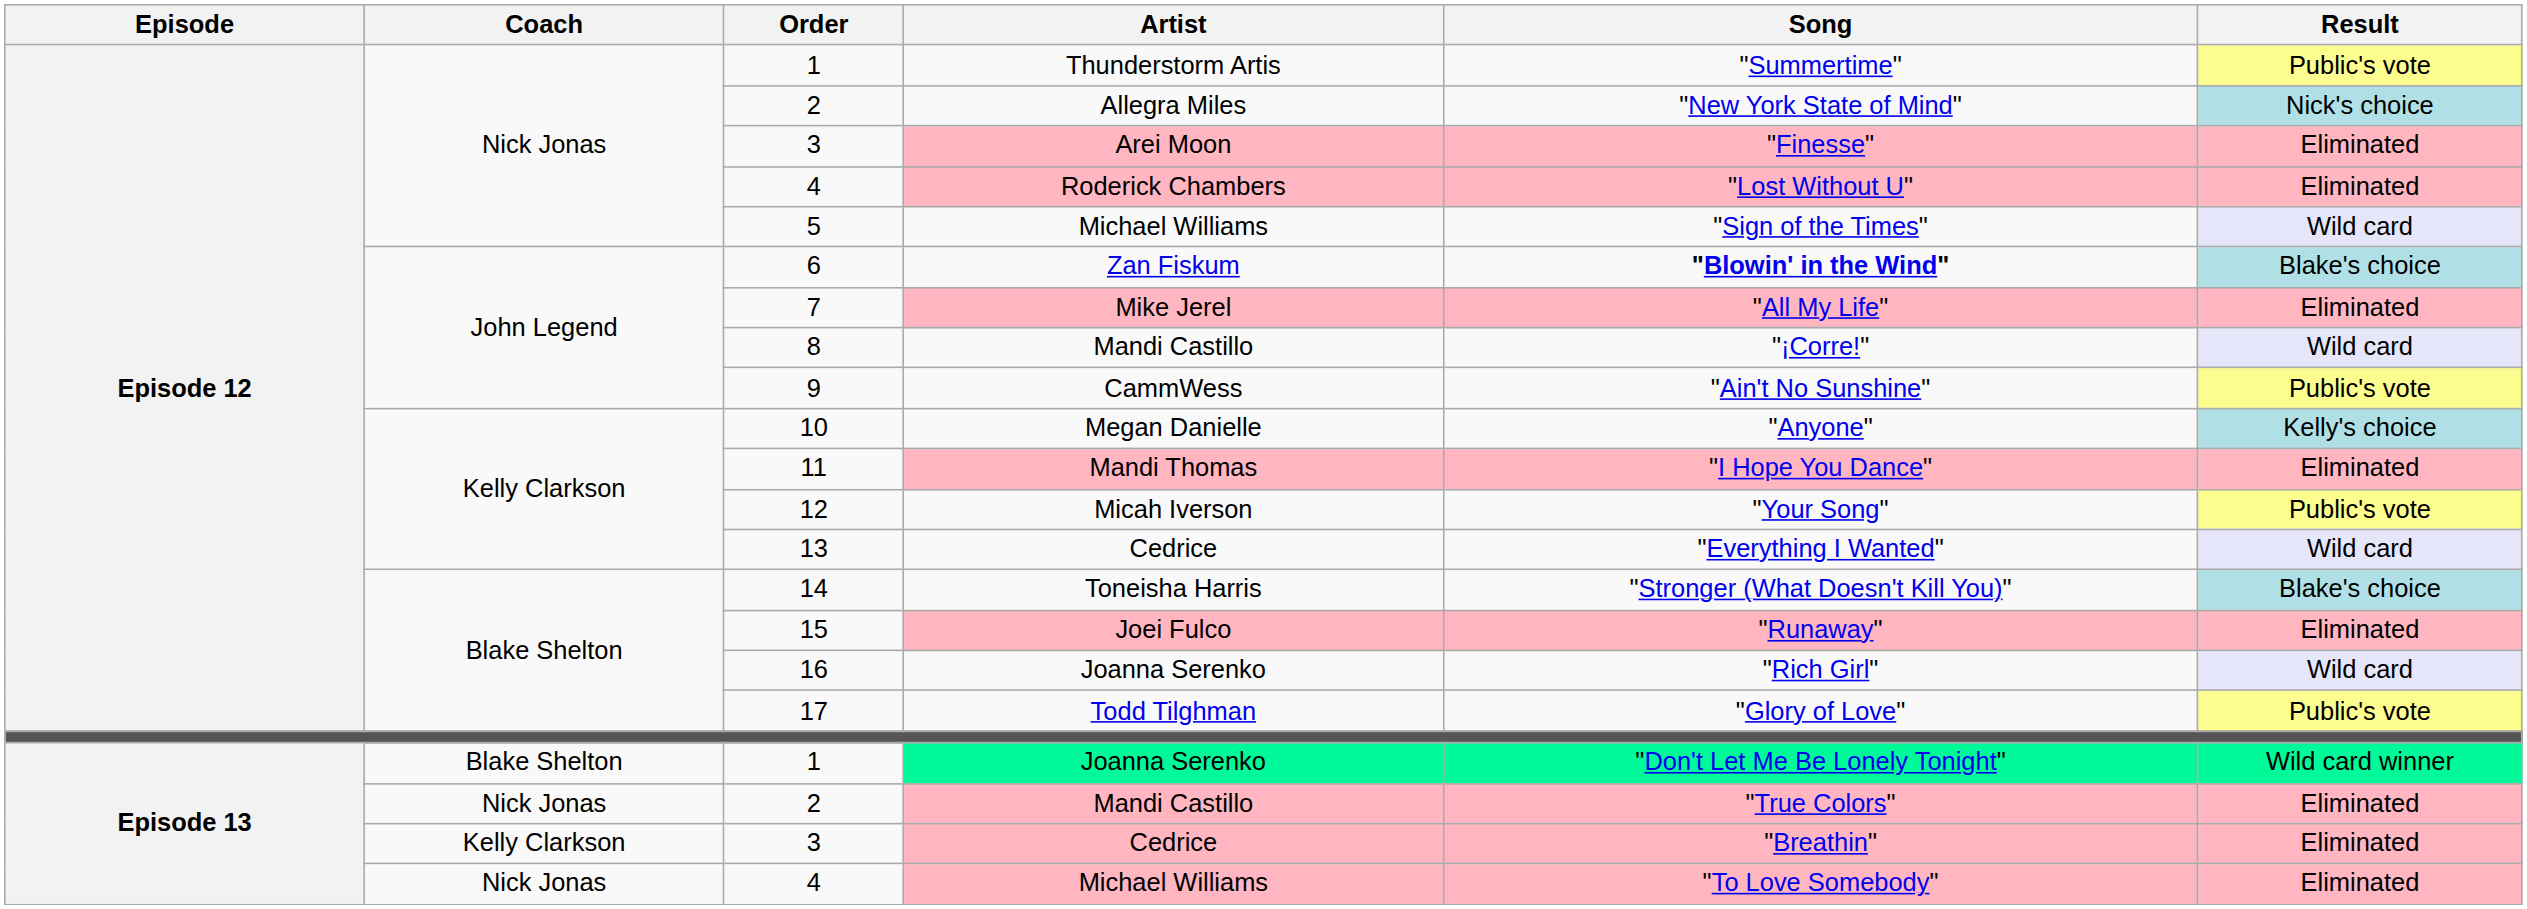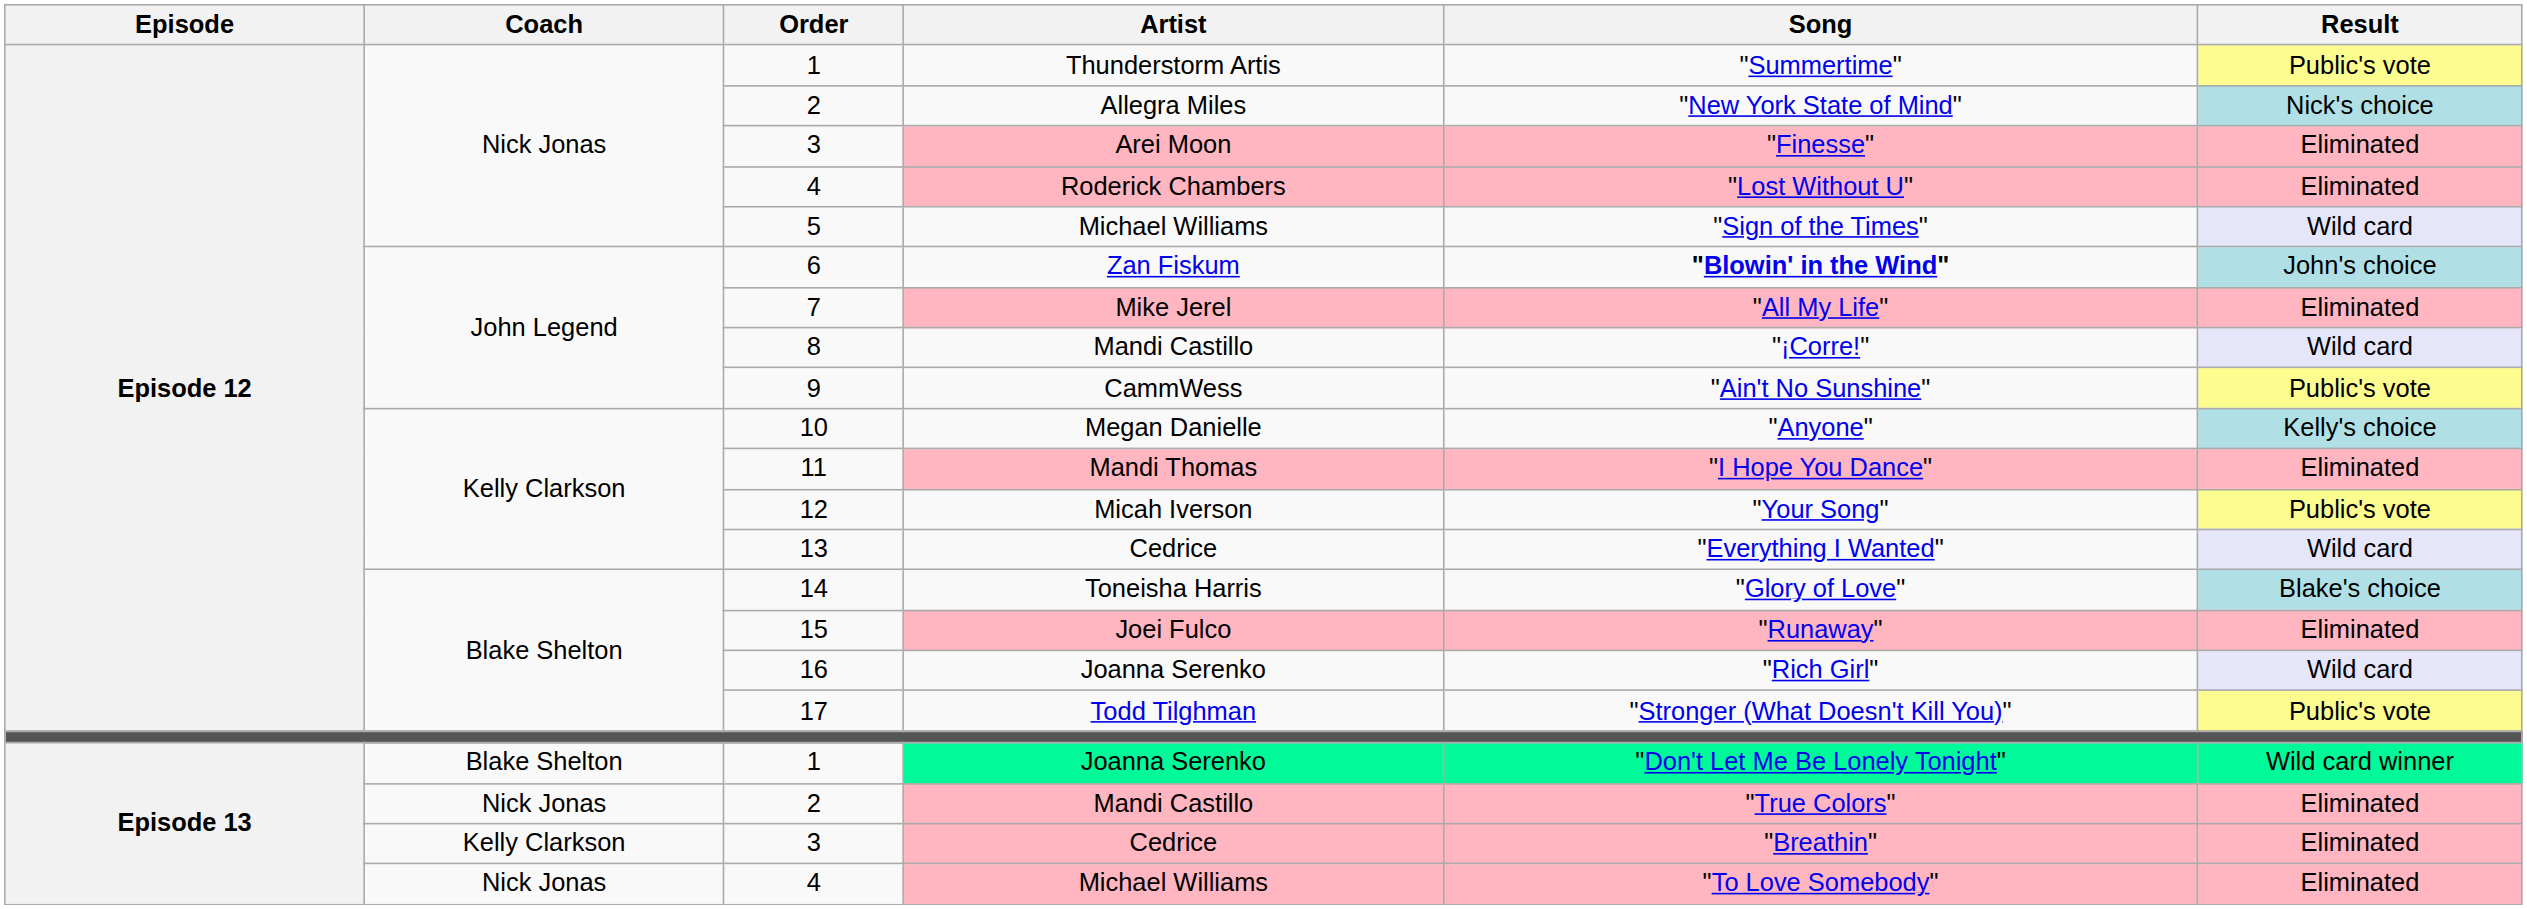6 | Result: Blake's choice -> John's choice
14 | Song: "Stronger (What Doesn't Kill You)" -> "Glory of Love"
17 | Song: "Glory of Love" -> "Stronger (What Doesn't Kill You)"
